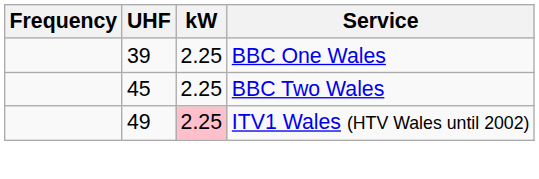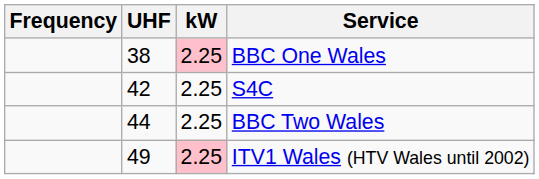BBC One Wales | UHF: 39 -> 38
BBC One Wales | kW: no background -> pink background
+ row: 42 | 2.25 | S4C
BBC Two Wales | UHF: 45 -> 44
